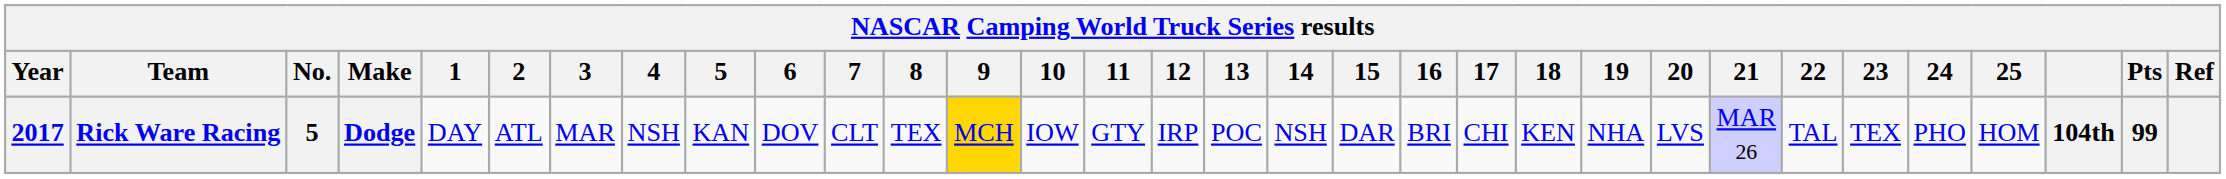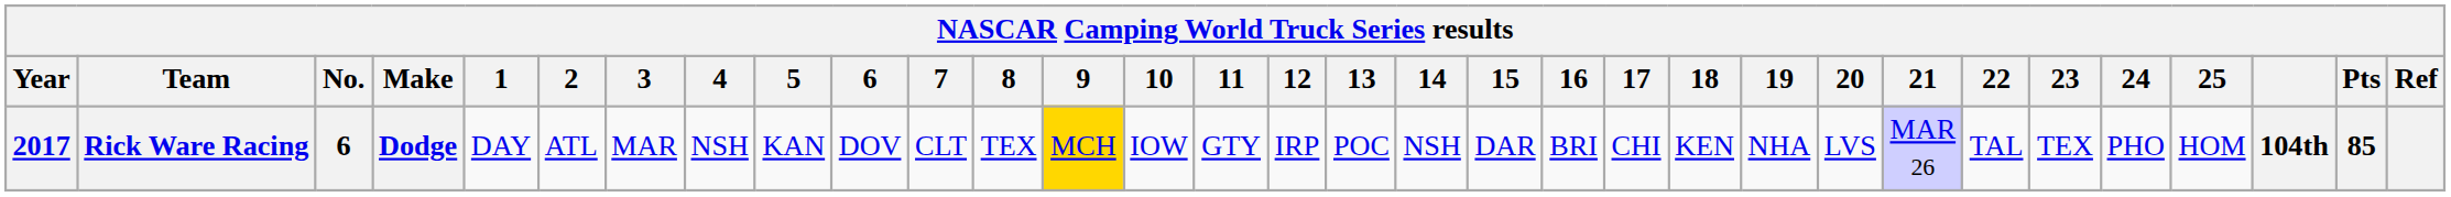Rick Ware Racing | No.: 5 -> 6
Rick Ware Racing | Pts: 99 -> 85
